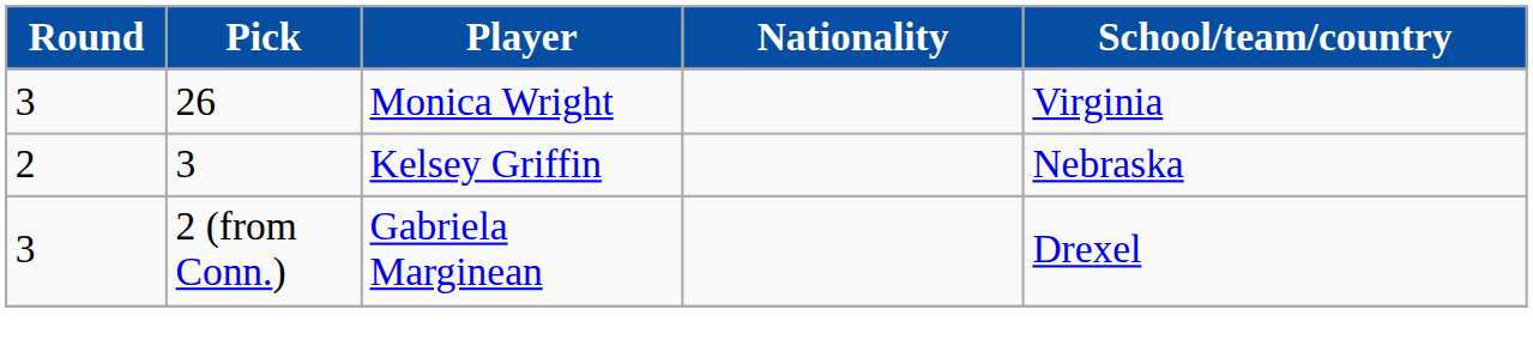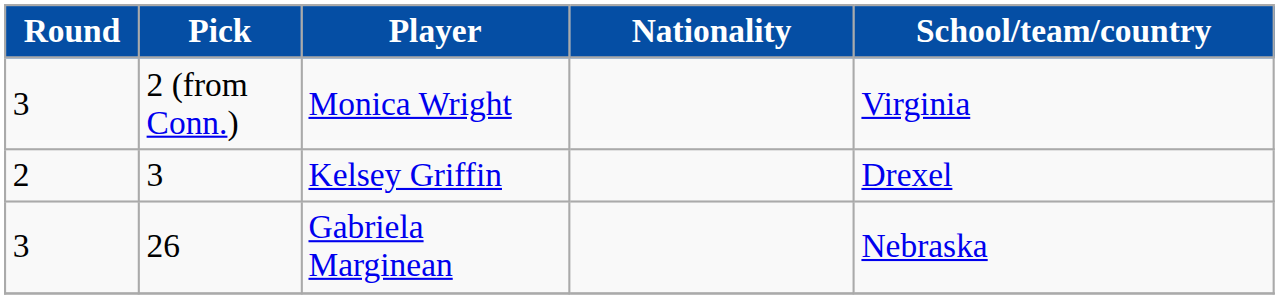Monica Wright | Pick: 26 -> 2 (from Conn.)
Kelsey Griffin | School/team/country: Nebraska -> Drexel
Gabriela Marginean | Pick: 2 (from Conn.) -> 26
Gabriela Marginean | School/team/country: Drexel -> Nebraska
